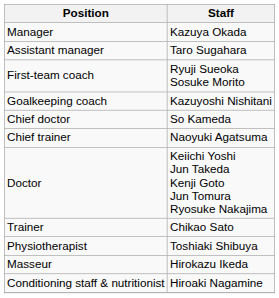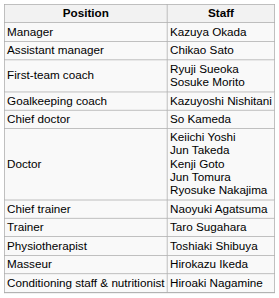Assistant manager | Staff: Taro Sugahara -> Chikao Sato
rows swapped: Chief trainer <-> Doctor
Trainer | Staff: Chikao Sato -> Taro Sugahara
